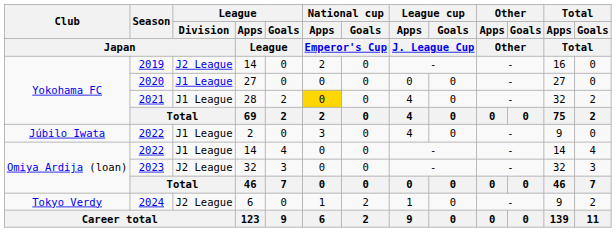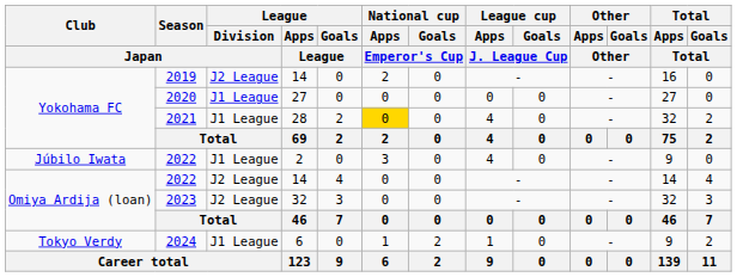2022 / 14 | League / Division / Japan: J1 League -> J2 League
2024 | League / Division / Japan: J2 League -> J1 League
